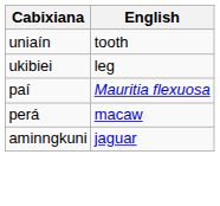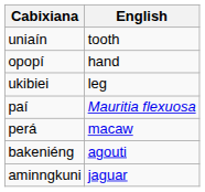+ row: opopí | hand
+ row: bakeniéng | agouti
